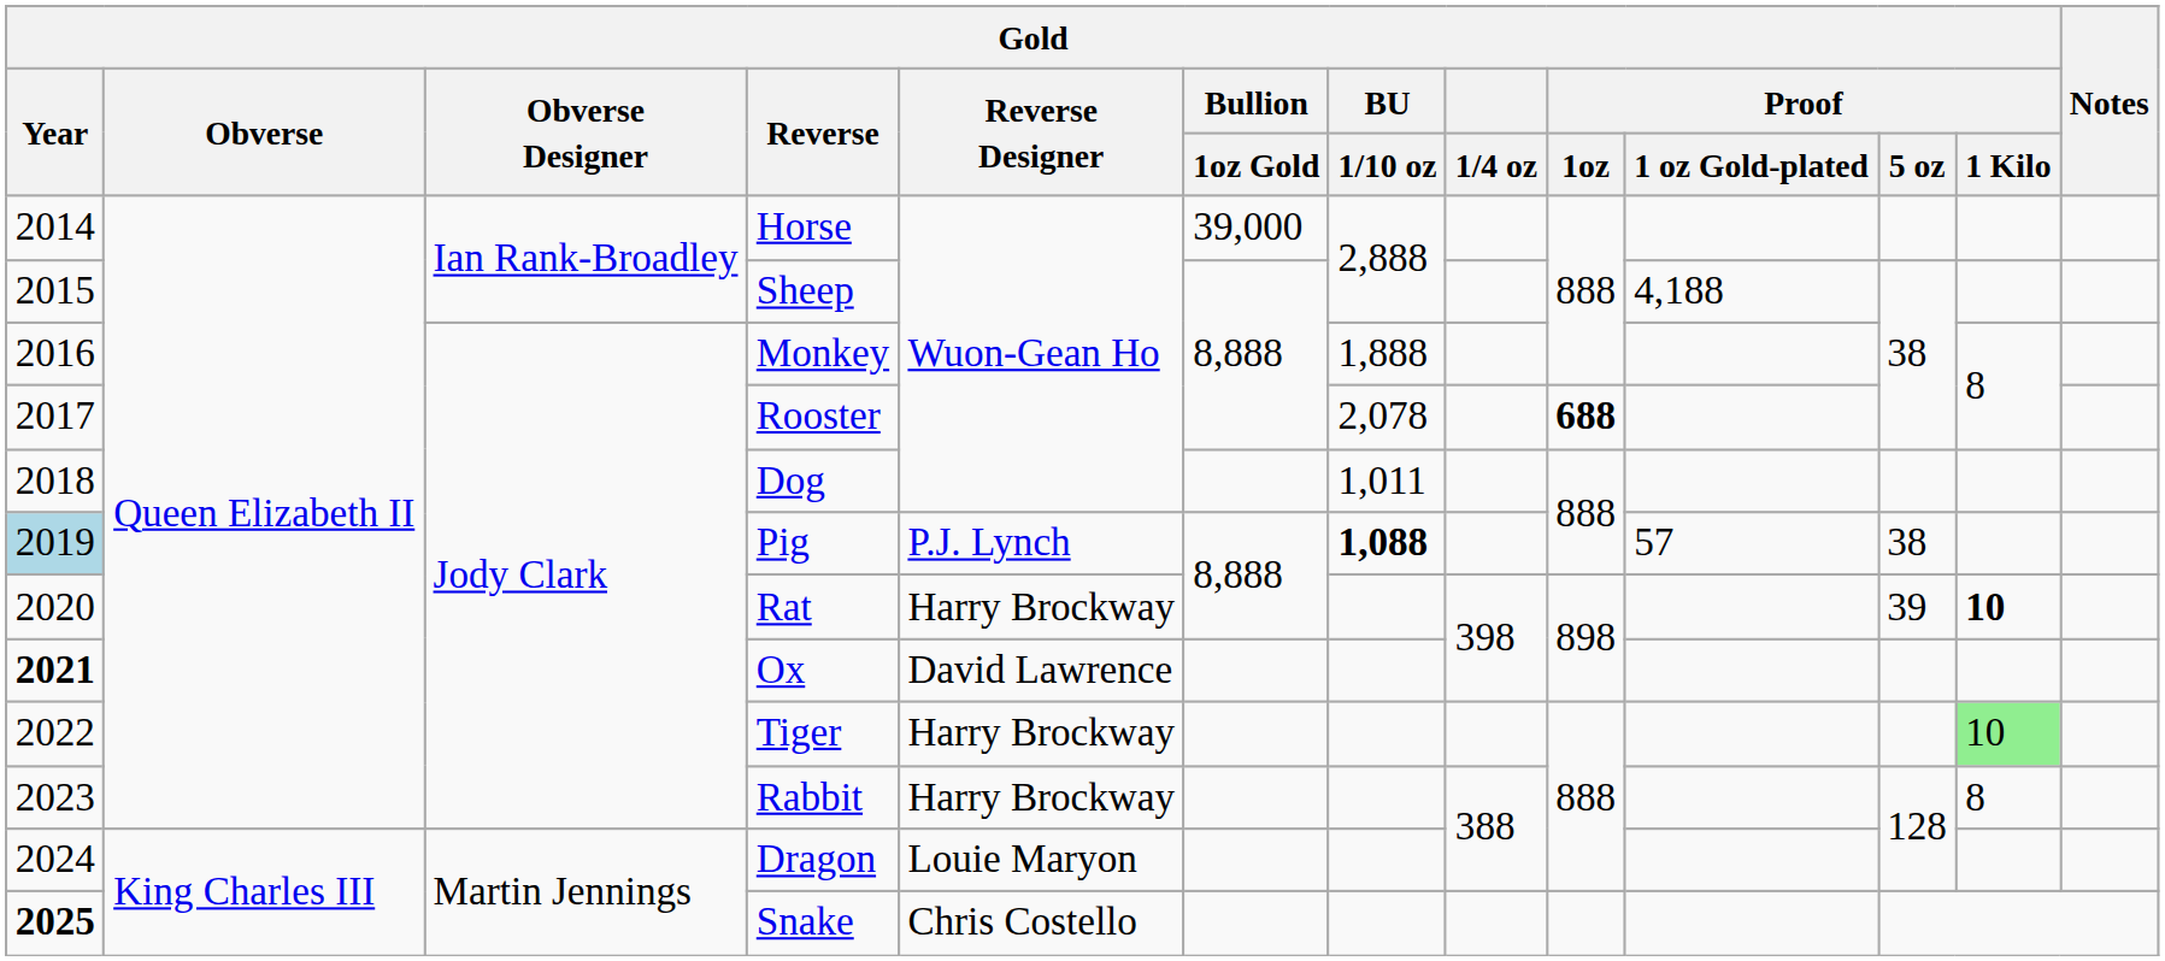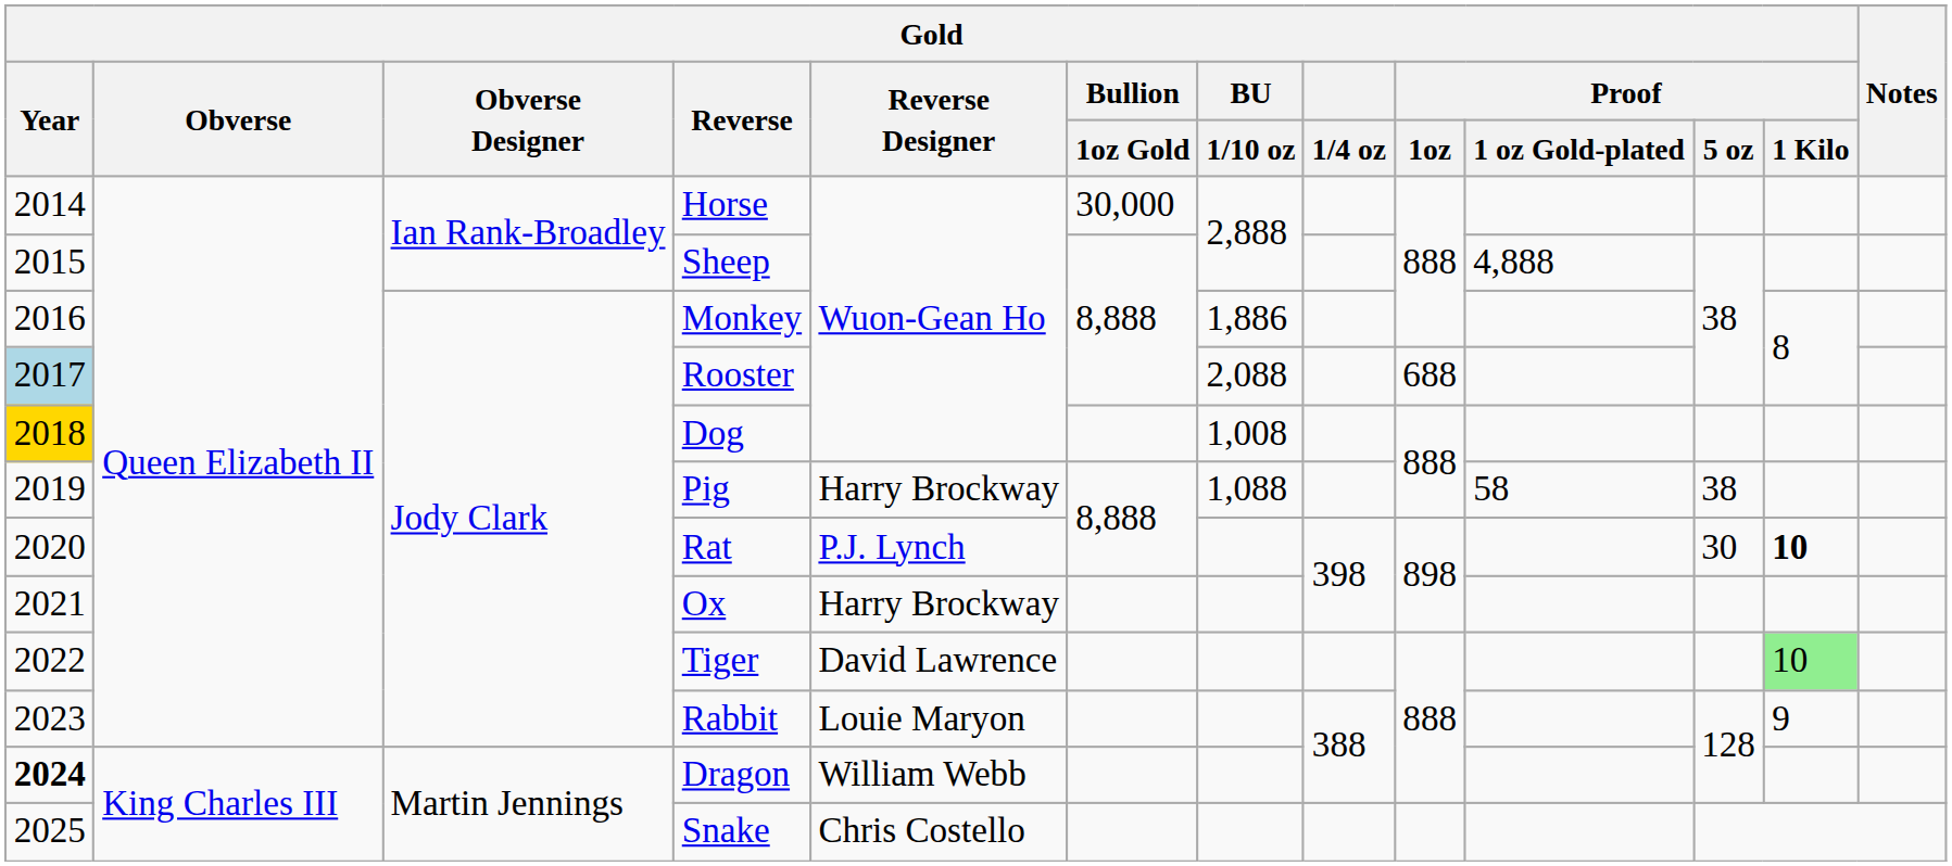Horse | Gold / Bullion / 1oz Gold: 39,000 -> 30,000
Sheep | Gold / Proof / 1 oz Gold-plated: 4,188 -> 4,888
Monkey | Gold / BU / 1/10 oz: 1,888 -> 1,886
Rooster | Gold / Year: no background -> lightblue background
Rooster | Gold / BU / 1/10 oz: 2,078 -> 2,088
Rooster | Gold / Proof / 1oz: bold -> normal
Dog | Gold / Year: no background -> gold background
Dog | Gold / BU / 1/10 oz: 1,011 -> 1,008
Pig | Gold / Year: lightblue background -> no background
Pig | Gold / Reverse Designer: P.J. Lynch -> Harry Brockway
Pig | Gold / BU / 1/10 oz: bold -> normal
Pig | Gold / Proof / 1 oz Gold-plated: 57 -> 58
Rat | Gold / Reverse Designer: Harry Brockway -> P.J. Lynch
Rat | Gold / Proof / 5 oz: 39 -> 30
Ox | Gold / Year: bold -> normal
Ox | Gold / Reverse Designer: David Lawrence -> Harry Brockway
Tiger | Gold / Reverse Designer: Harry Brockway -> David Lawrence
Rabbit | Gold / Reverse Designer: Harry Brockway -> Louie Maryon
Rabbit | Gold / Proof / 1 Kilo: 8 -> 9
Dragon | Gold / Year: normal -> bold
Dragon | Gold / Reverse Designer: Louie Maryon -> William Webb
Snake | Gold / Year: bold -> normal
